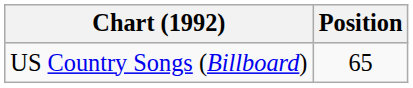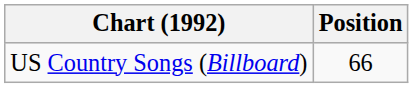US Country Songs (Billboard) | Position: 65 -> 66
